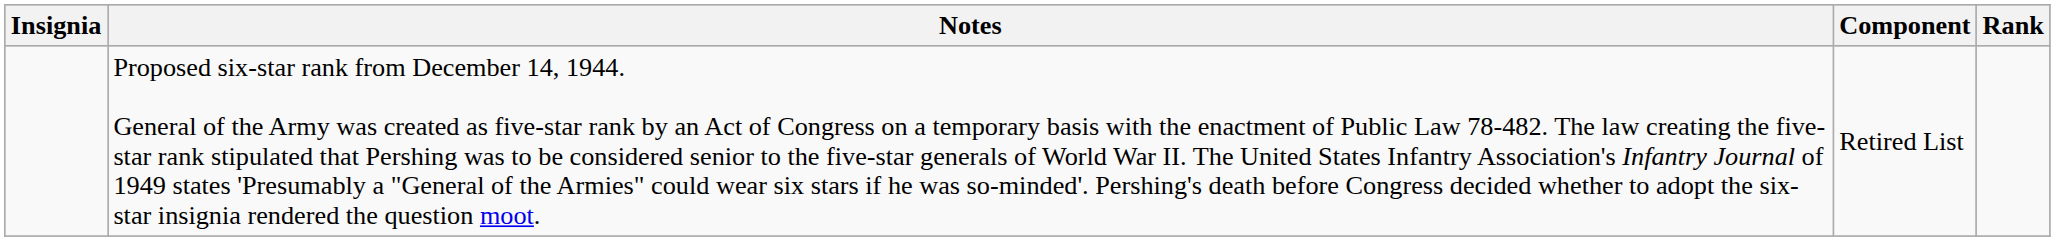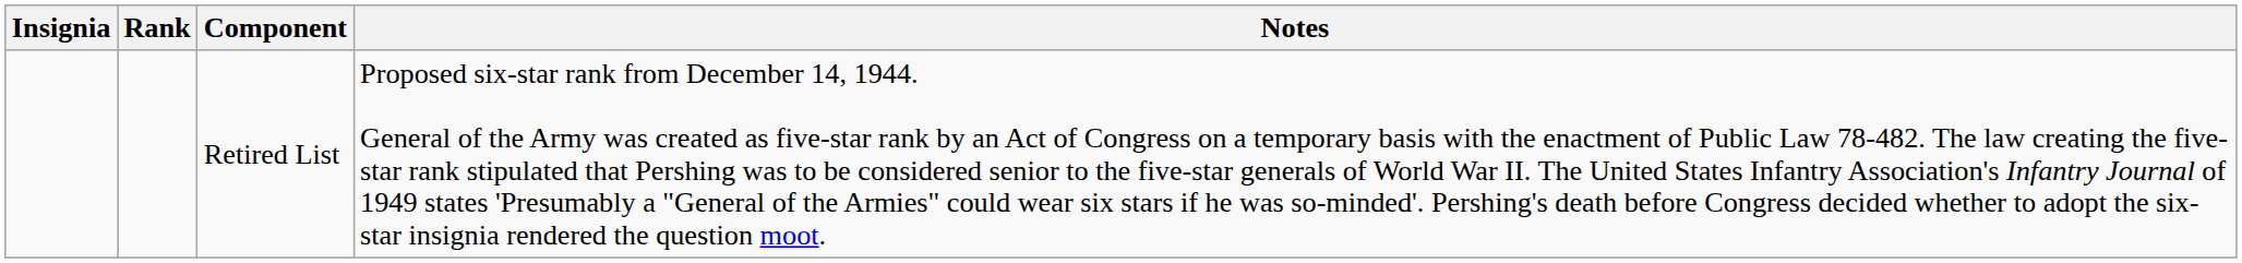columns swapped: Rank <-> Notes
